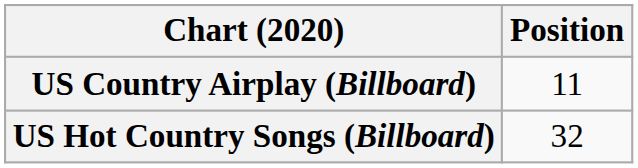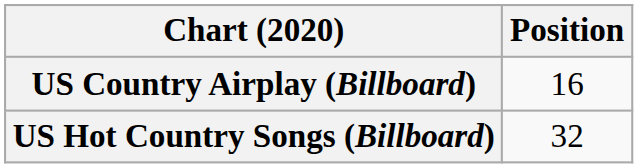US Country Airplay (Billboard) | Position: 11 -> 16
